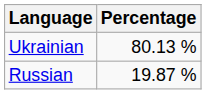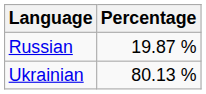rows swapped: Ukrainian <-> Russian
